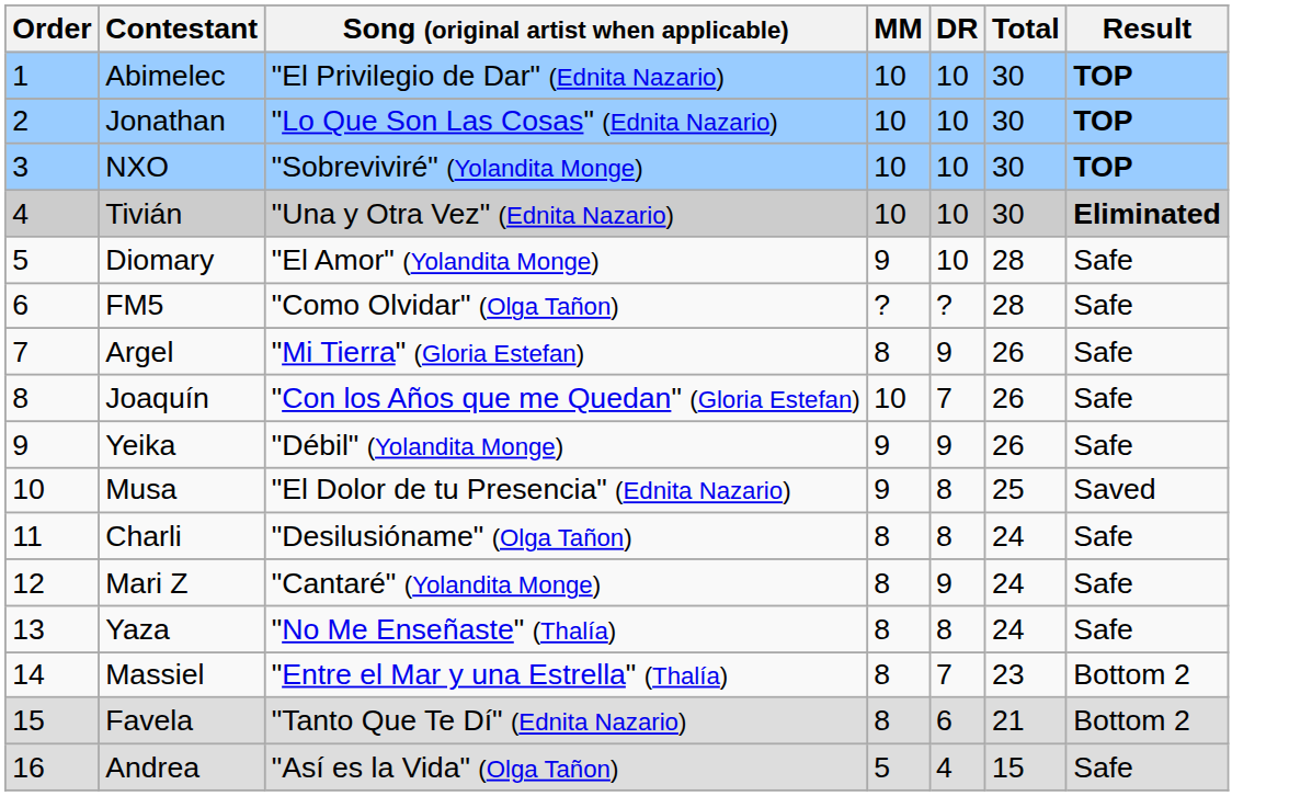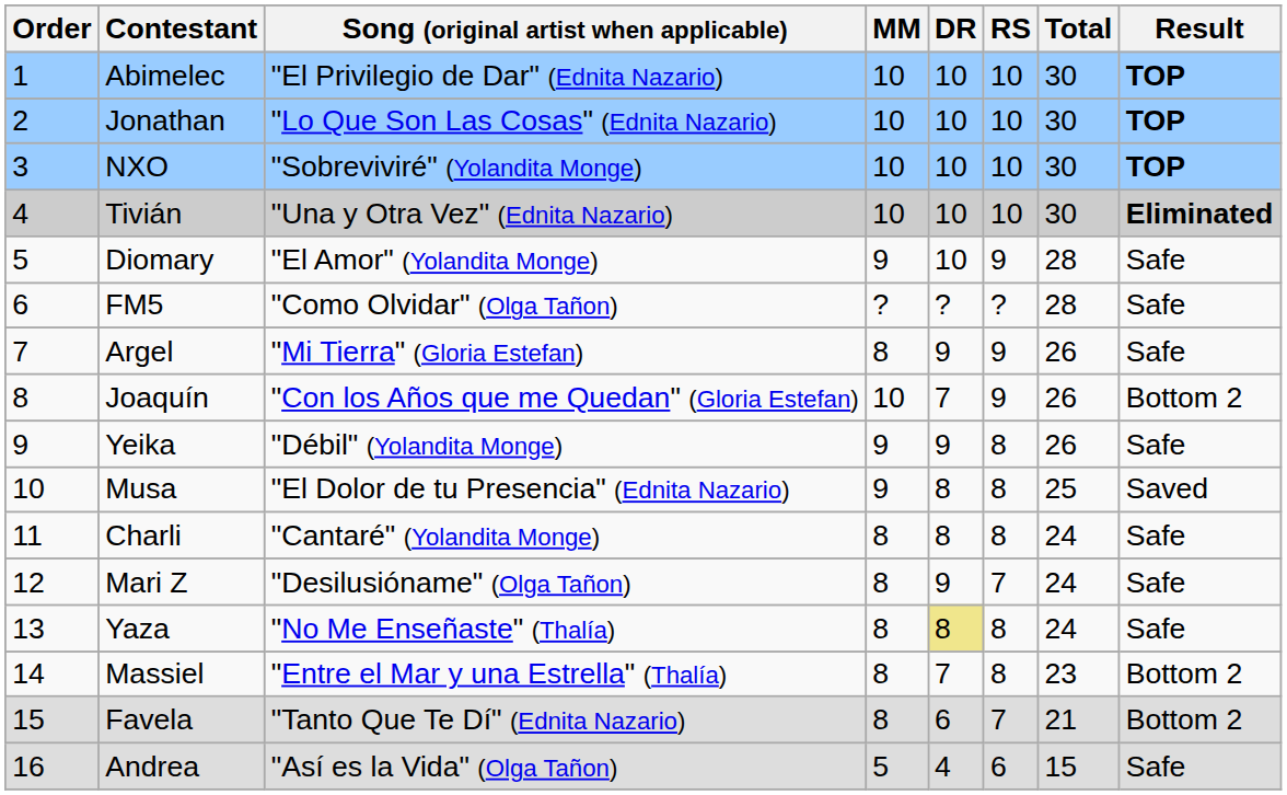+ column: RS | 10 | 10 | 10 | 10 | 9 | ? | 9 | 9 | 8 | 8 | 8 | 7 | 8 | 8 | 7 | 6
Joaquín | Result: Safe -> Bottom 2
Charli | Song (original artist when applicable): "Desilusióname" (Olga Tañon) -> "Cantaré" (Yolandita Monge)
Mari Z | Song (original artist when applicable): "Cantaré" (Yolandita Monge) -> "Desilusióname" (Olga Tañon)
Yaza | DR: no background -> khaki background
